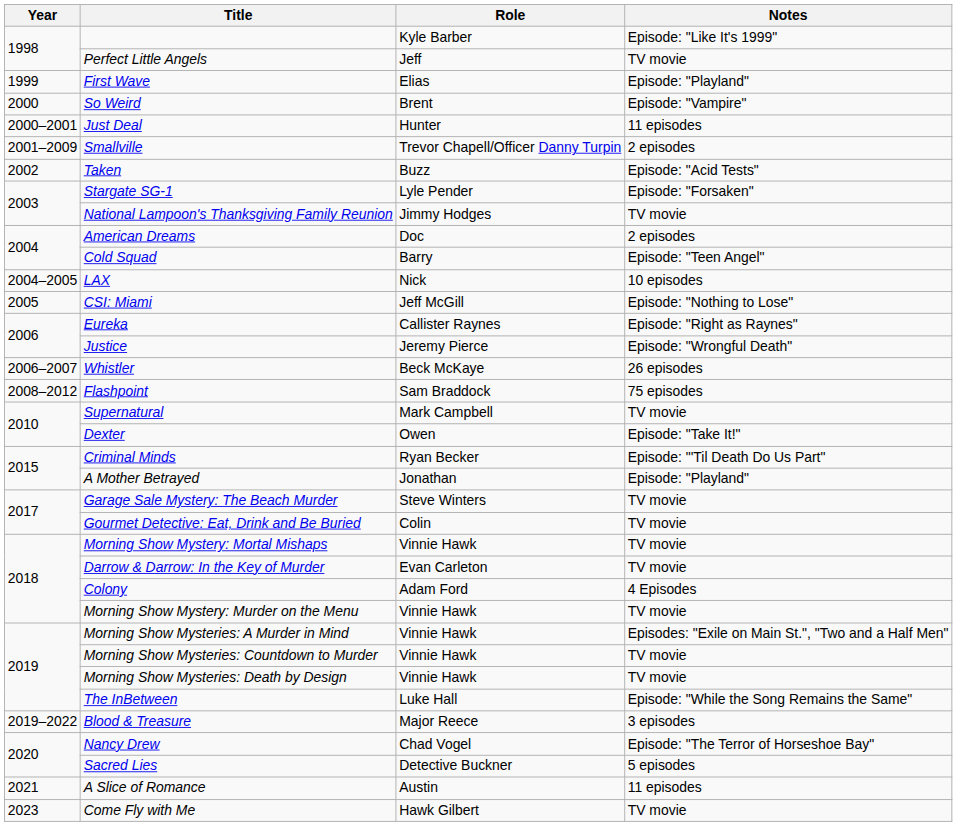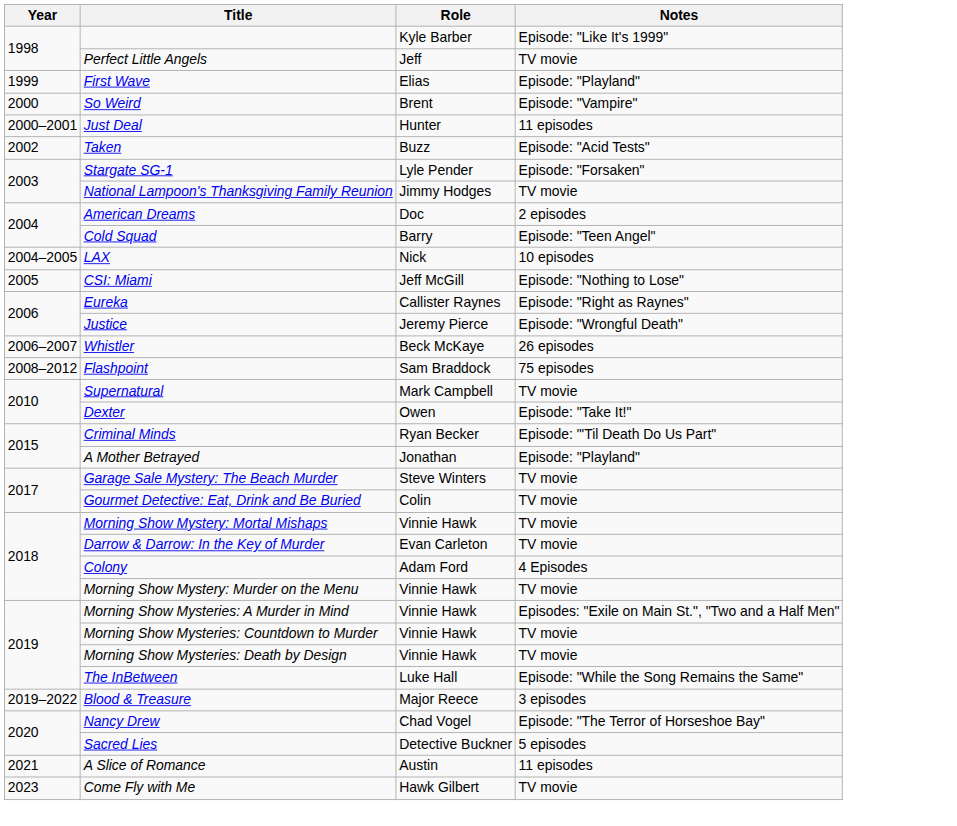- row: 2001–2009 | Smallville | Trevor Chapell/Officer Danny Turpin | 2 episodes
